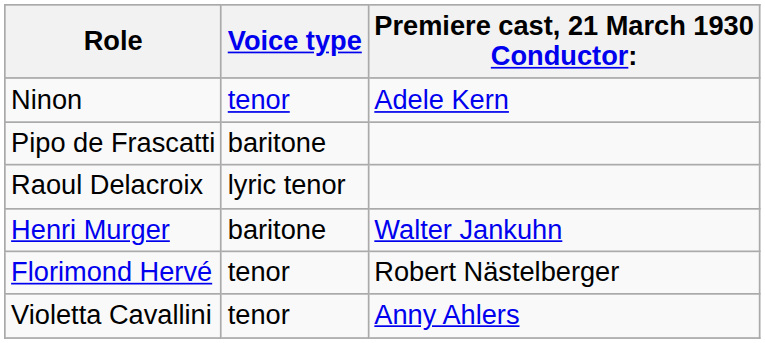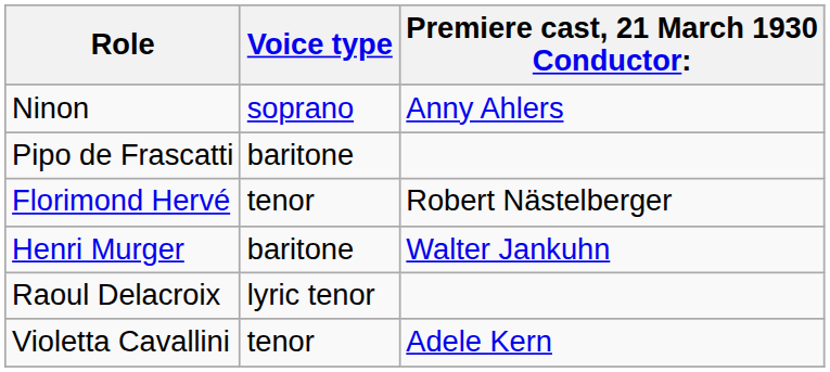Ninon | Voice type: tenor -> soprano
Ninon | Premiere cast, 21 March 1930 Conductor:: Adele Kern -> Anny Ahlers
rows swapped: Raoul Delacroix <-> Florimond Hervé
Violetta Cavallini | Premiere cast, 21 March 1930 Conductor:: Anny Ahlers -> Adele Kern
